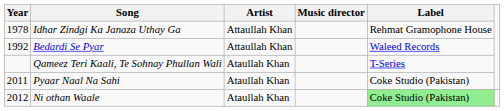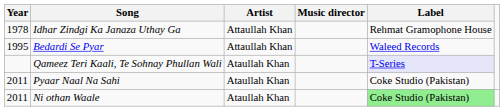Bedardi Se Pyar | Year: 1992 -> 1995
Qameez Teri Kaali, Te Sohnay Phullan Wali | Label: no background -> lavender background
Ni othan Waale | Year: 2012 -> 2011
